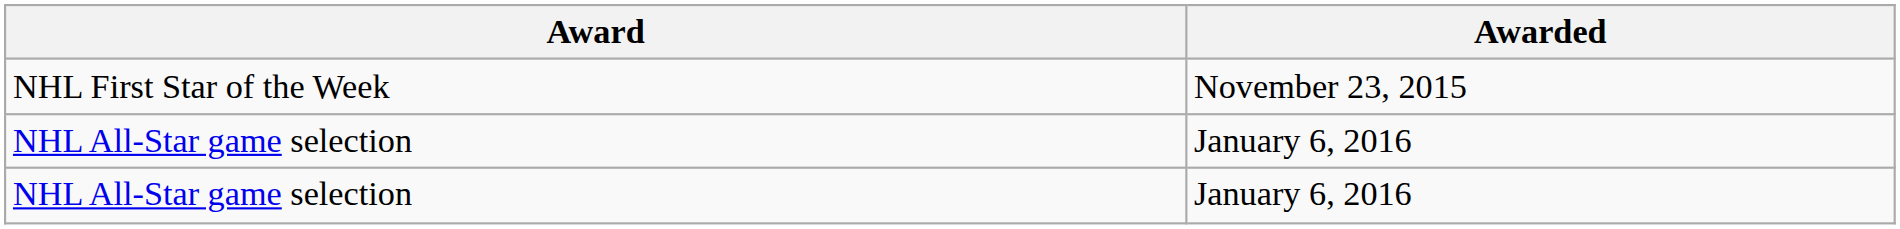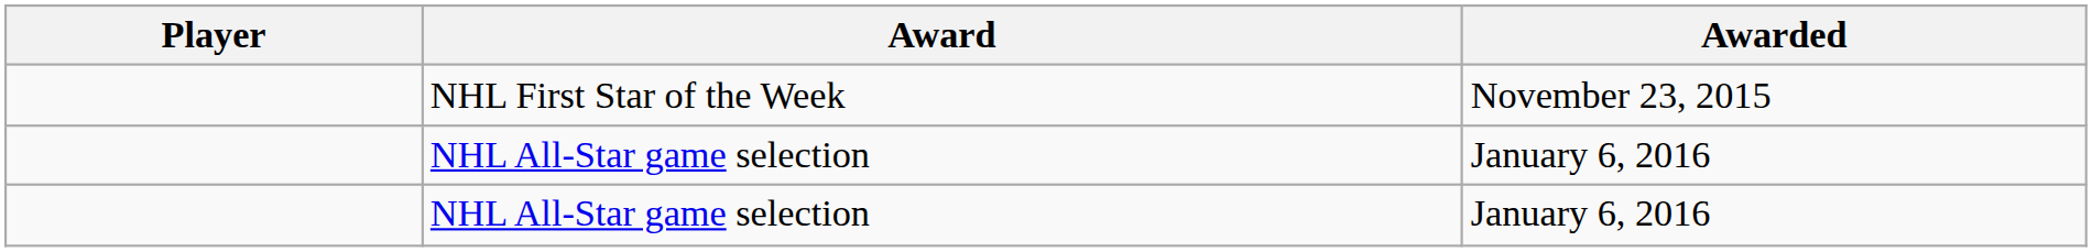+ column: Player
